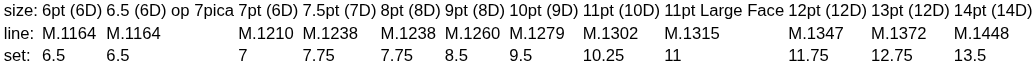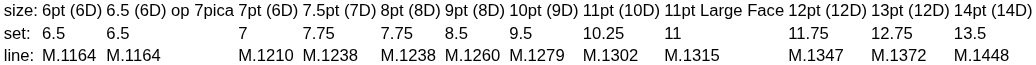rows swapped: set: <-> line:
